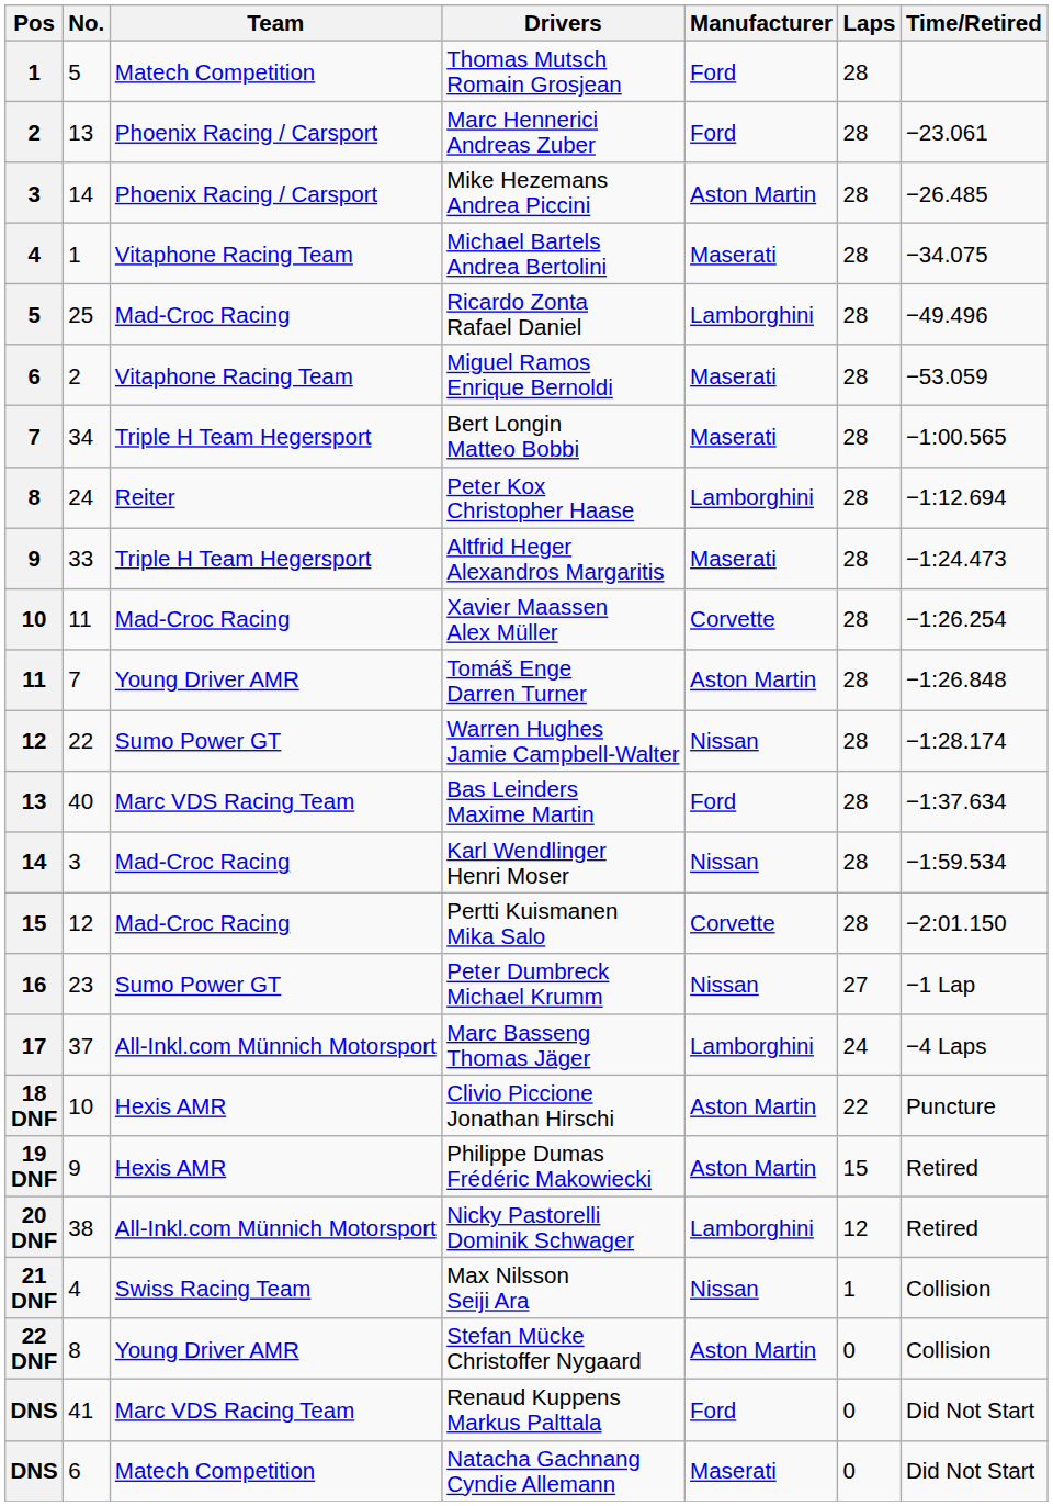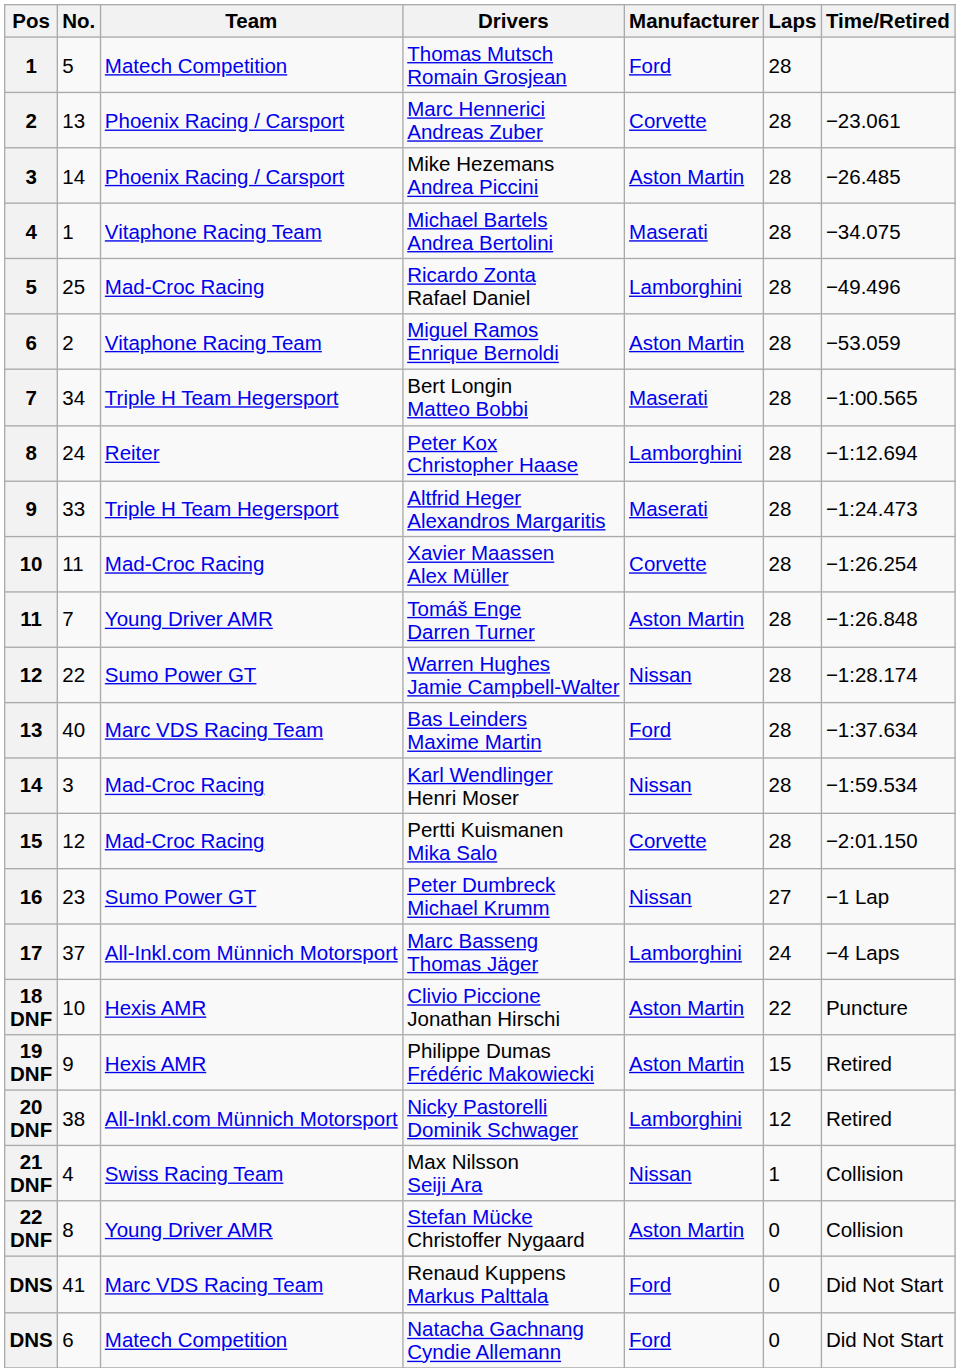Marc Hennerici Andreas Zuber | Manufacturer: Ford -> Corvette
Miguel Ramos Enrique Bernoldi | Manufacturer: Maserati -> Aston Martin
Natacha Gachnang Cyndie Allemann | Manufacturer: Maserati -> Ford
